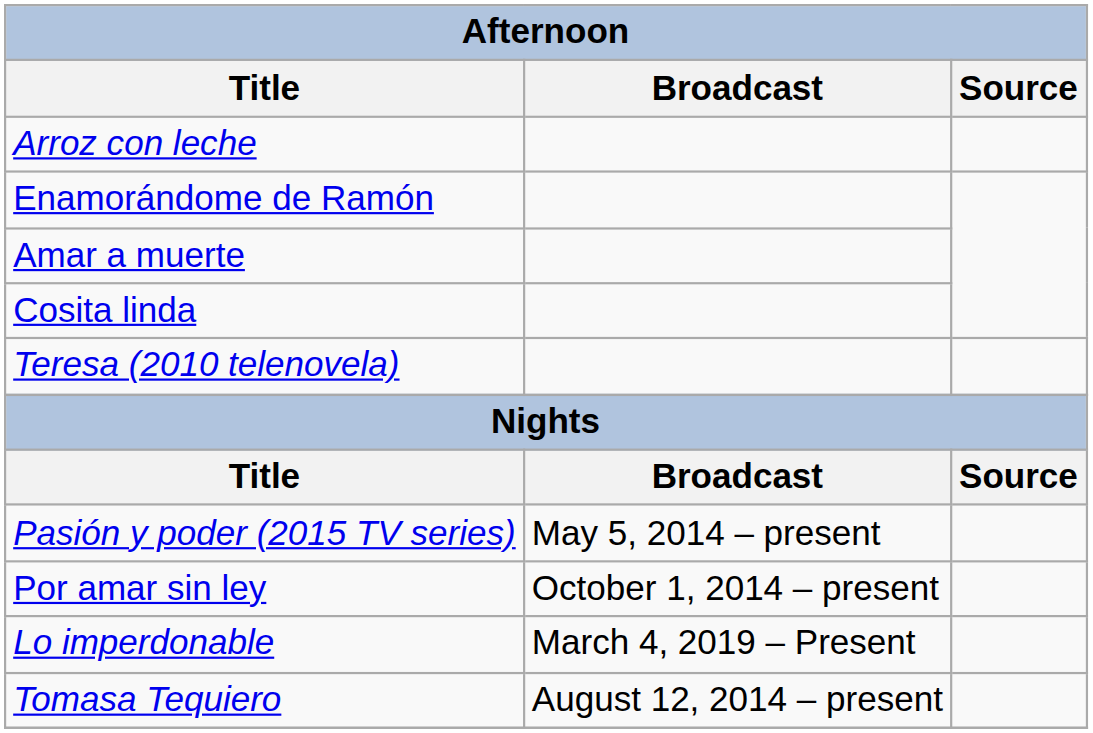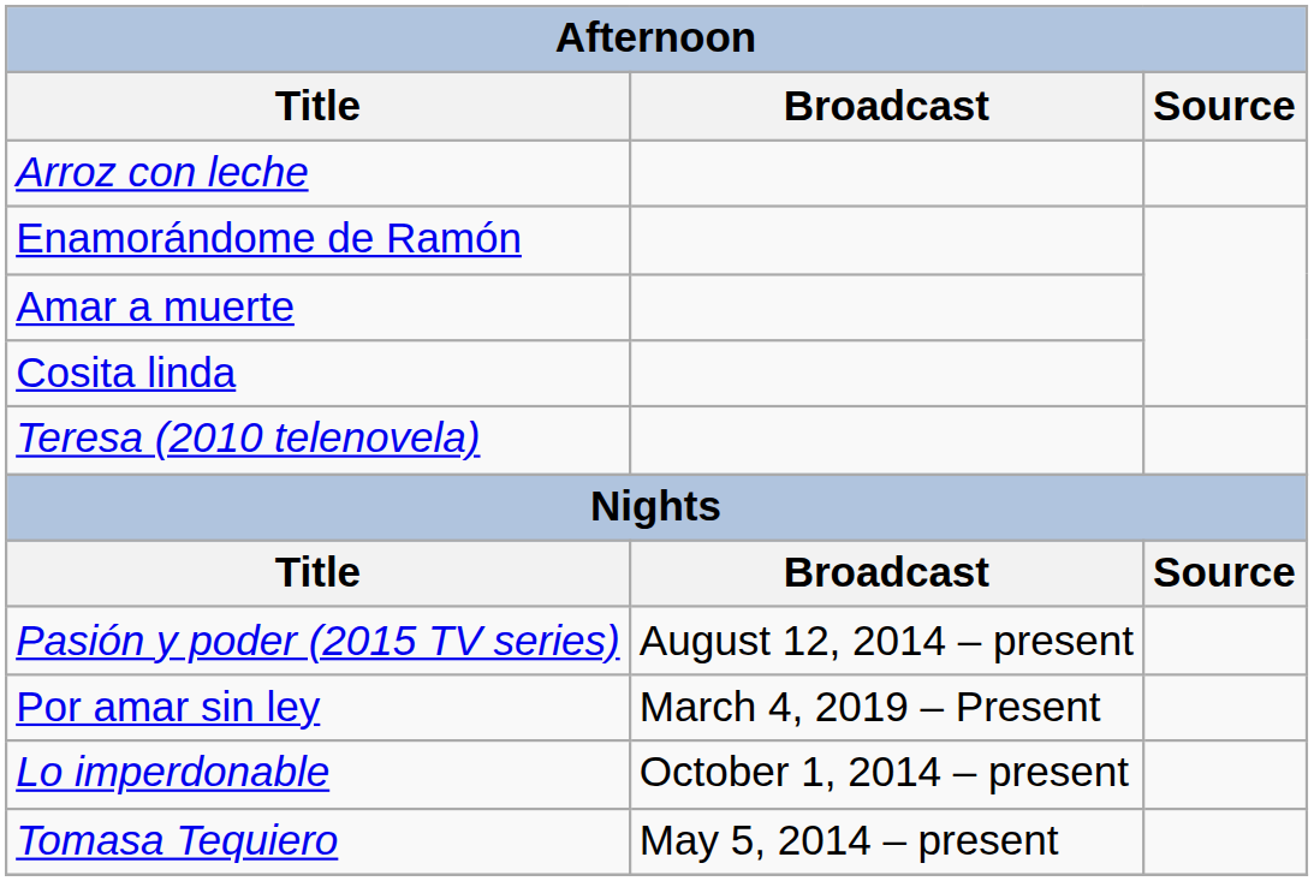Pasión y poder (2015 TV series) | Broadcast: May 5, 2014 – present -> August 12, 2014 – present
Por amar sin ley | Broadcast: October 1, 2014 – present -> March 4, 2019 – Present
Lo imperdonable | Broadcast: March 4, 2019 – Present -> October 1, 2014 – present
Tomasa Tequiero | Broadcast: August 12, 2014 – present -> May 5, 2014 – present
